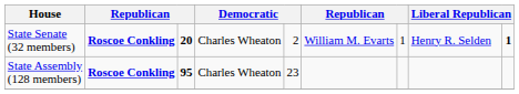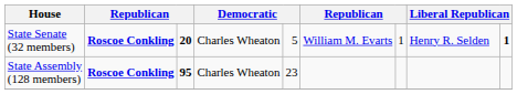State Senate (32 members) | column 5: 2 -> 5
